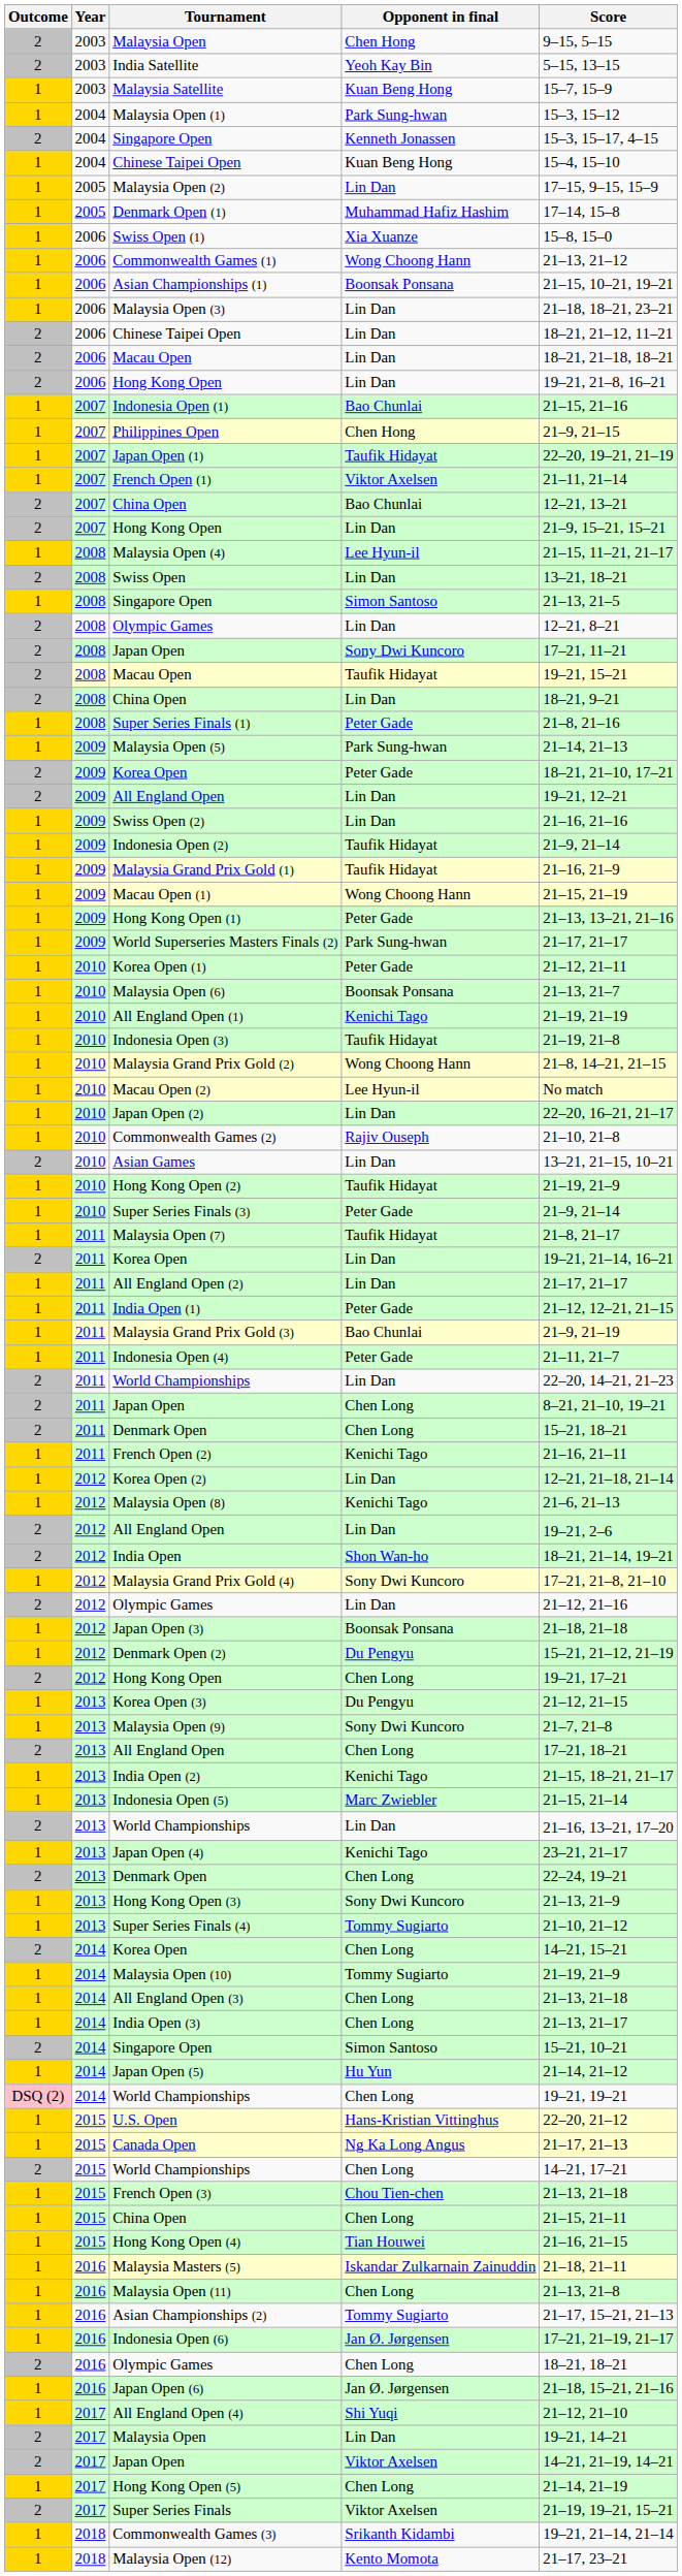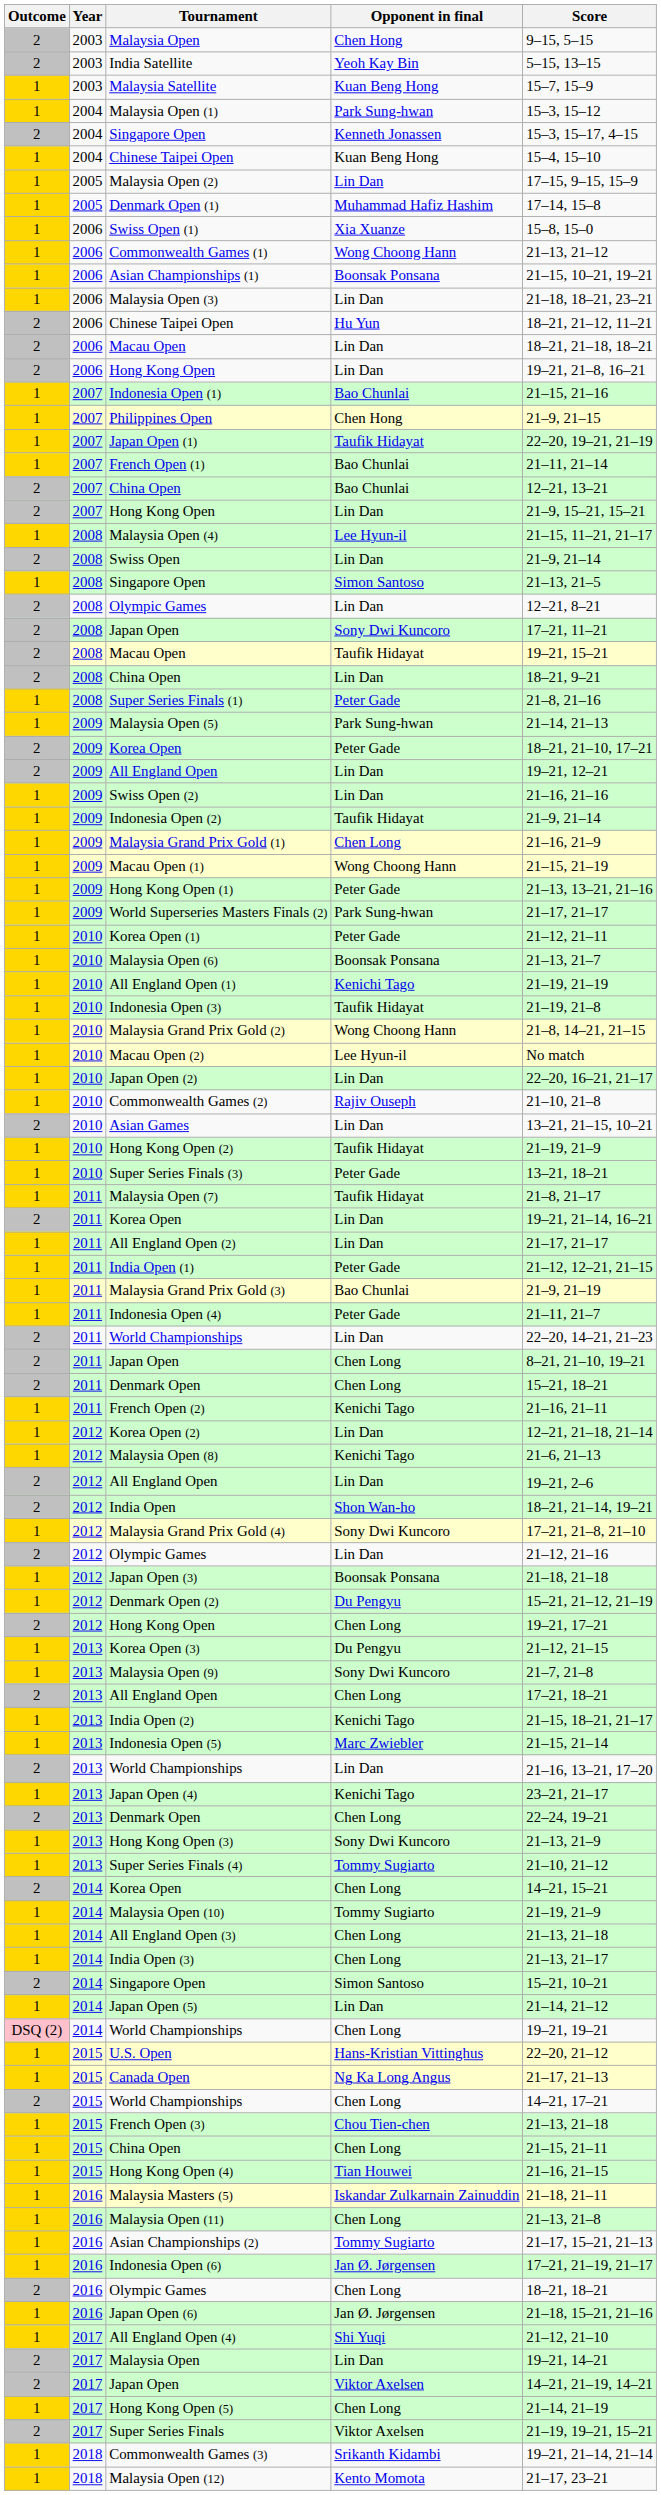2006 / Chinese Taipei Open | Opponent in final: Lin Dan -> Hu Yun
French Open (1) | Opponent in final: Viktor Axelsen -> Bao Chunlai
Swiss Open | Score: 13–21, 18–21 -> 21–9, 21–14
Malaysia Grand Prix Gold (1) | Opponent in final: Taufik Hidayat -> Chen Long
Super Series Finals (3) | Score: 21–9, 21–14 -> 13–21, 18–21
Japan Open (5) | Opponent in final: Hu Yun -> Lin Dan
